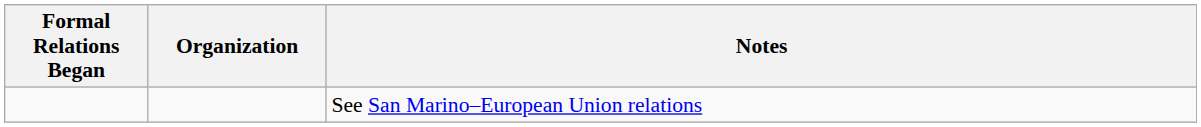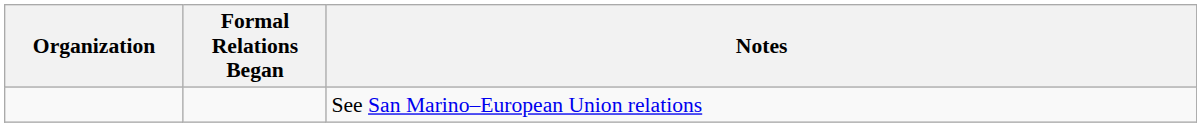columns swapped: Organization <-> Formal Relations Began
